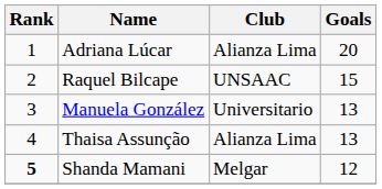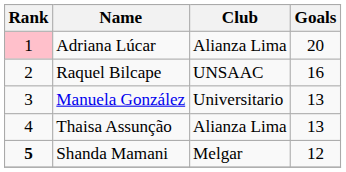Adriana Lúcar | Rank: no background -> pink background
Raquel Bilcape | Goals: 15 -> 16
